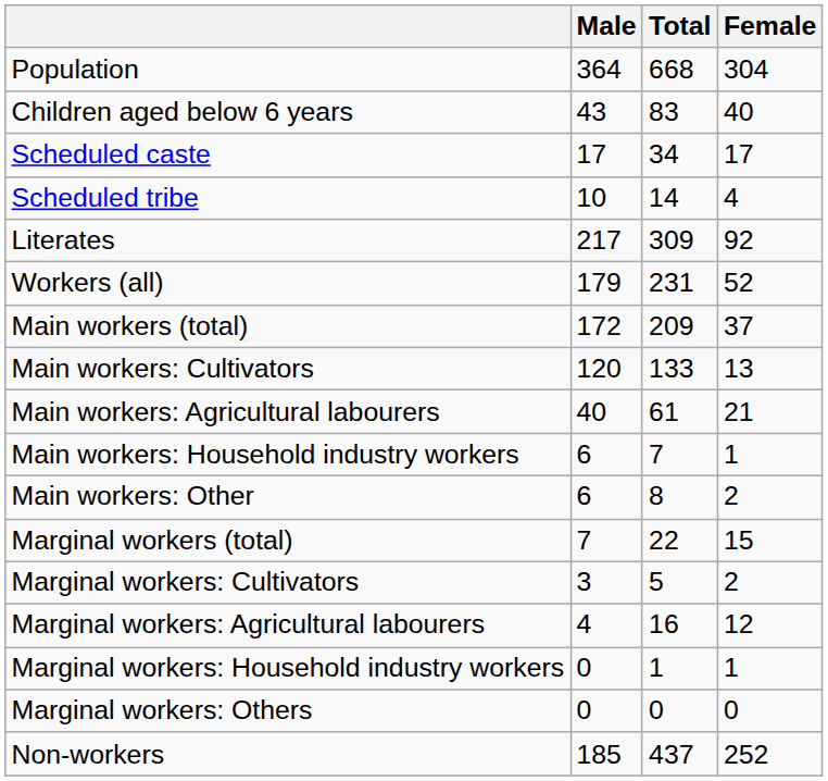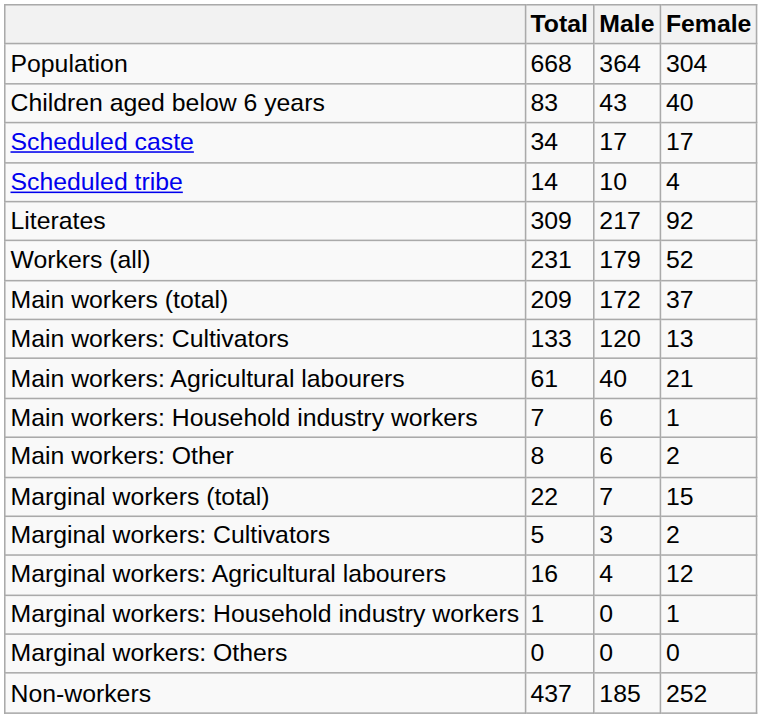columns swapped: Total <-> Male
